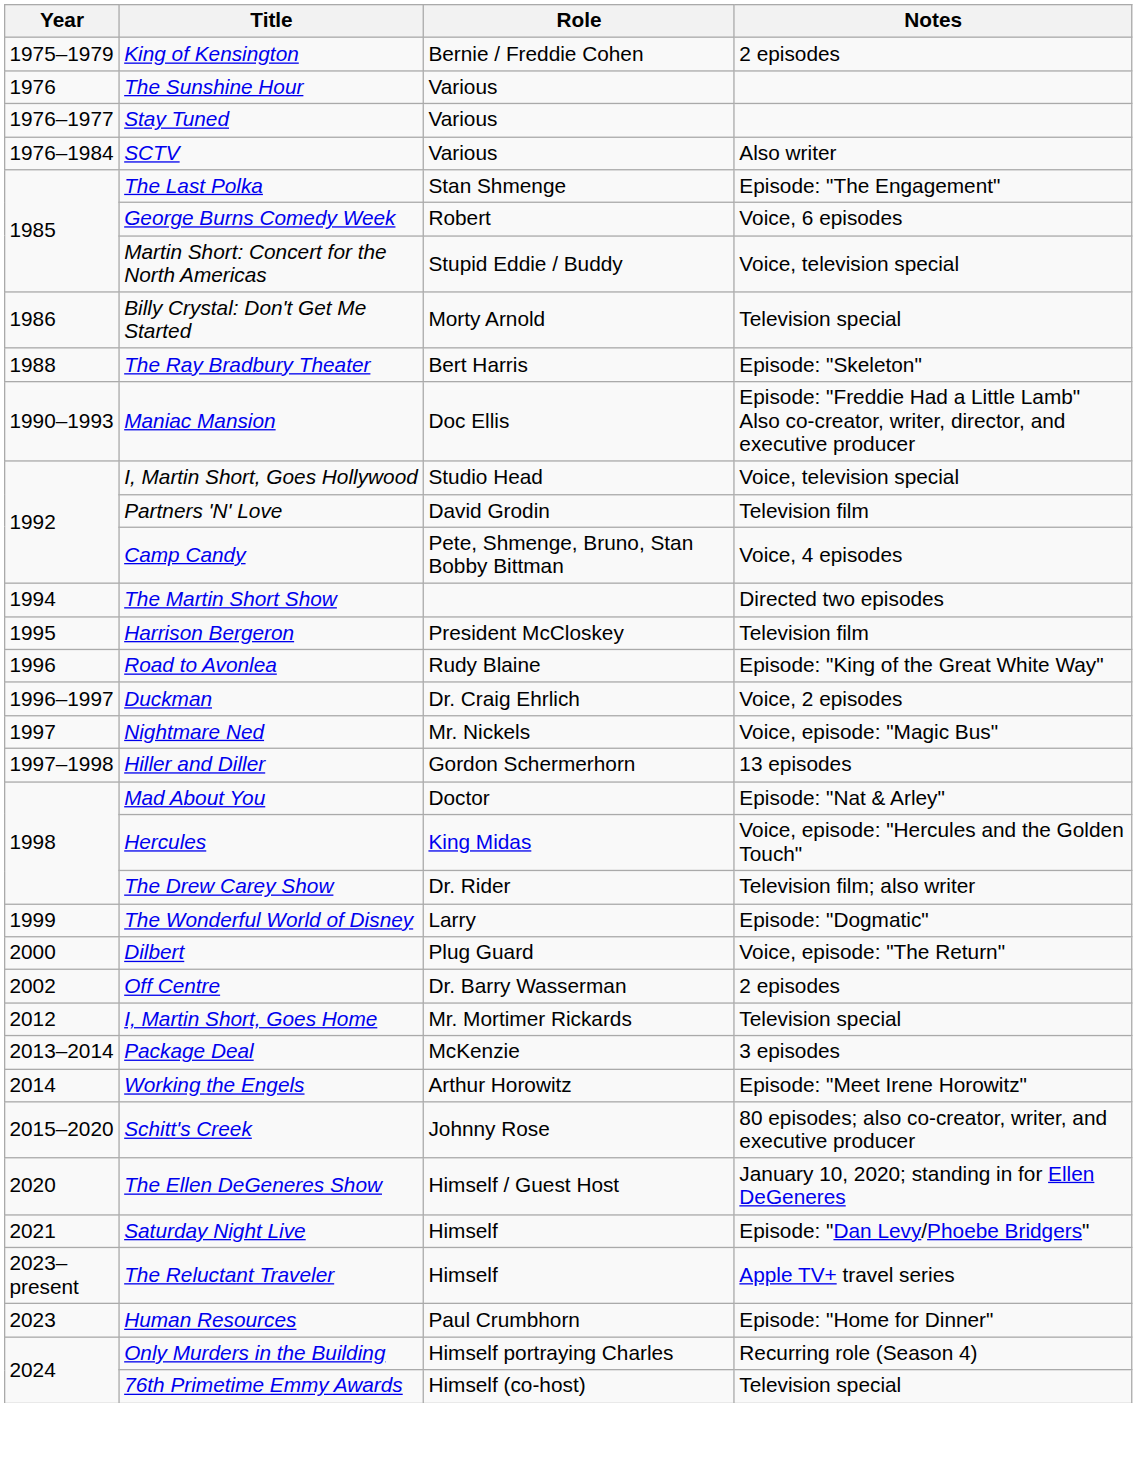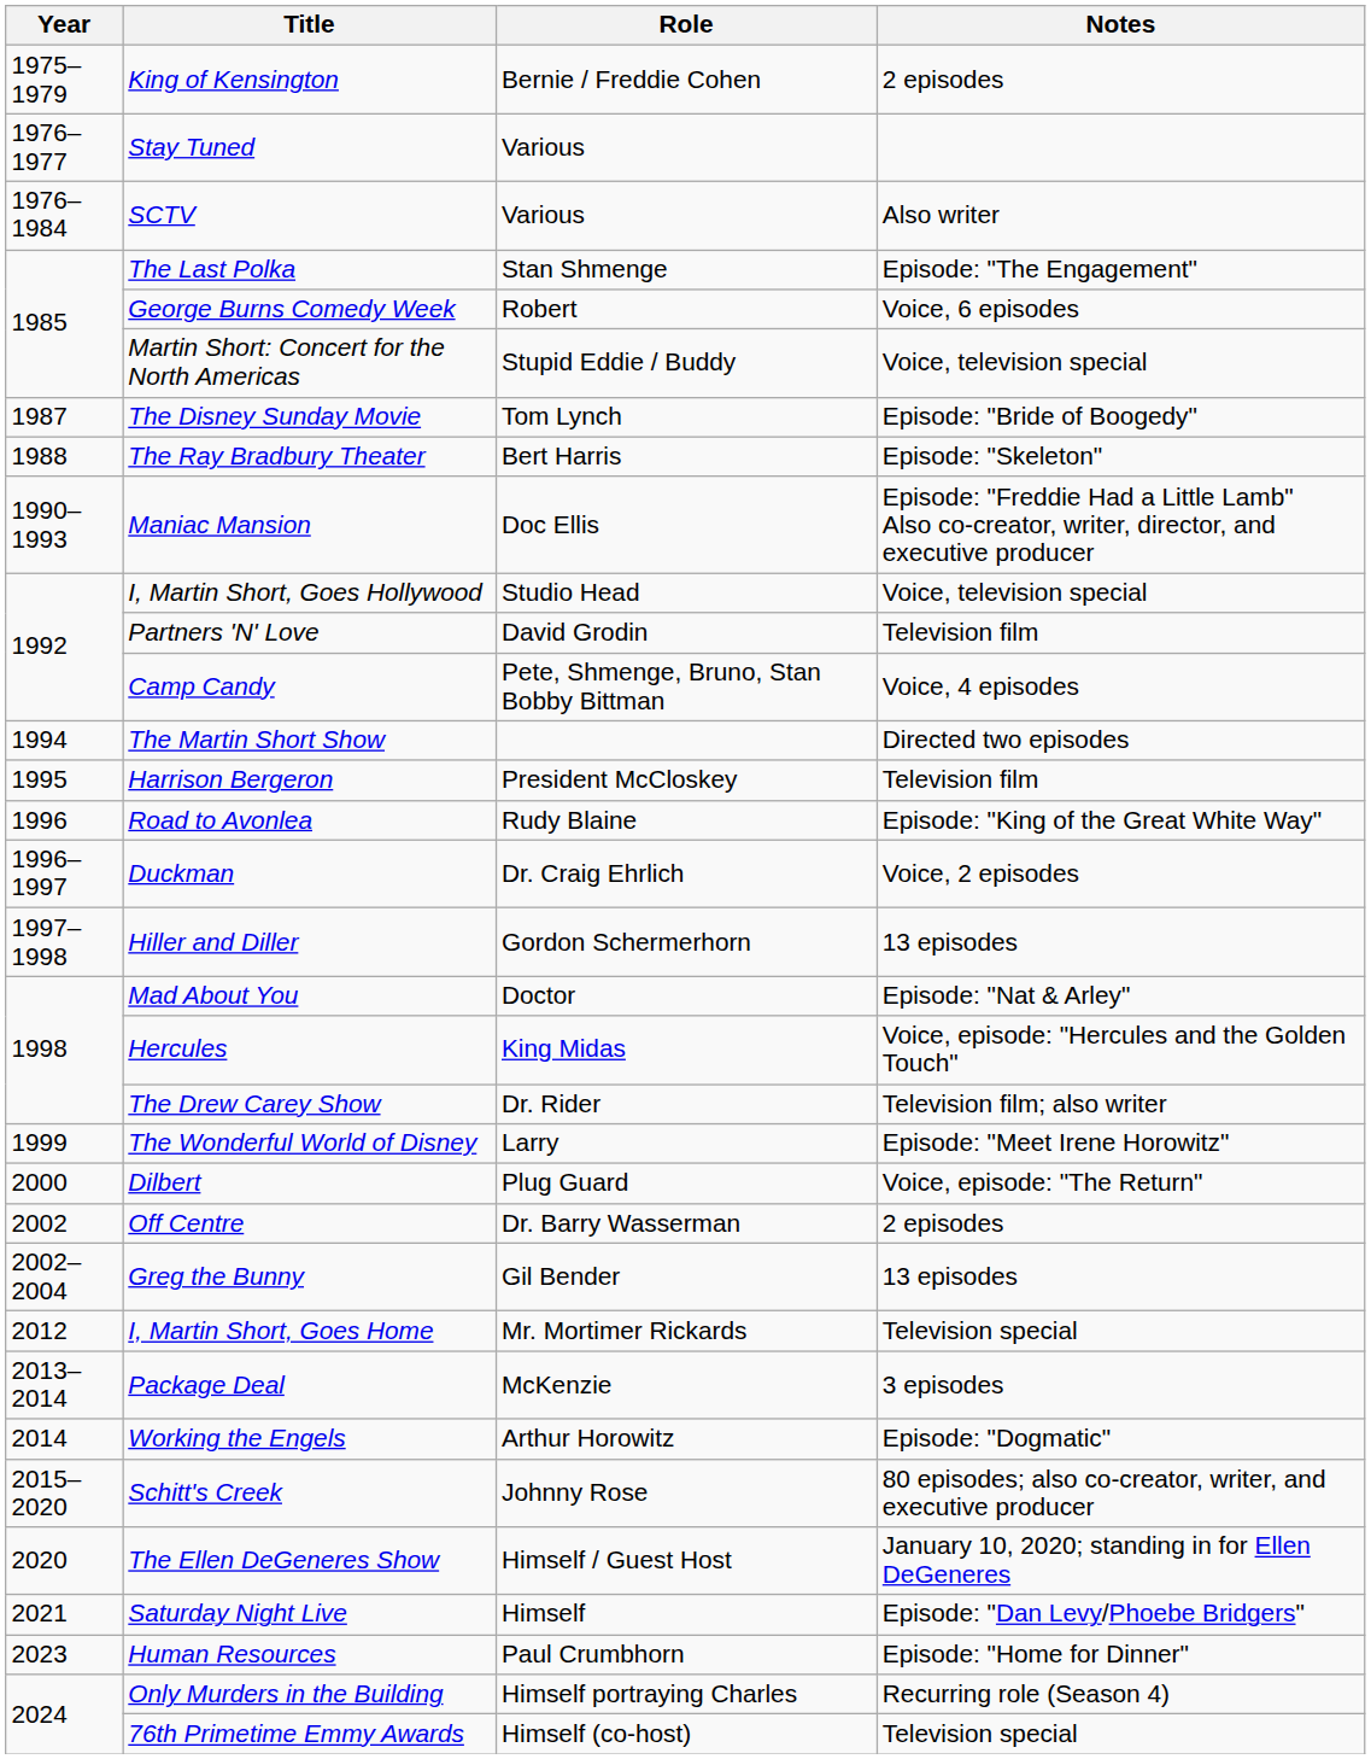- row: 1976 | The Sunshine Hour | Various
- row: 1986 | Billy Crystal: Don't Get Me Started | Morty Arnold | Television special
+ row: 1987 | The Disney Sunday Movie | Tom Lynch | Episode: "Bride of Boogedy"
- row: 1997 | Nightmare Ned | Mr. Nickels | Voice, episode: "Magic Bus"
The Wonderful World of Disney | Notes: Episode: "Dogmatic" -> Episode: "Meet Irene Horowitz"
+ row: 2002–2004 | Greg the Bunny | Gil Bender | 13 episodes
Working the Engels | Notes: Episode: "Meet Irene Horowitz" -> Episode: "Dogmatic"
- row: 2023–present | The Reluctant Traveler | Himself | Apple TV+ travel series
